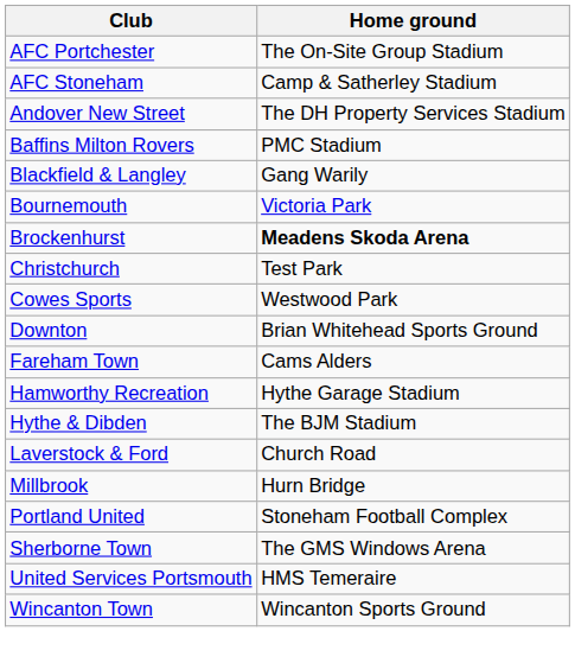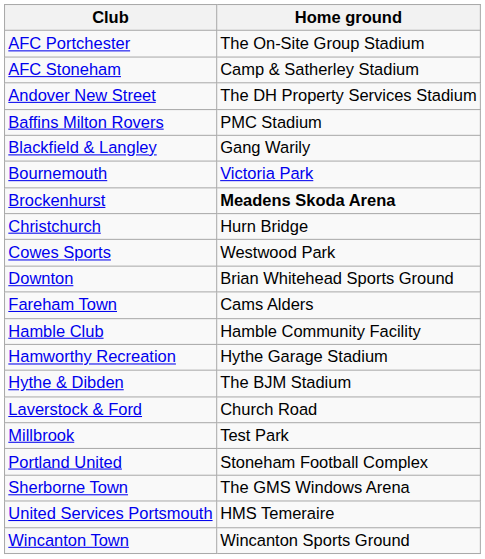Christchurch | Home ground: Test Park -> Hurn Bridge
+ row: Hamble Club | Hamble Community Facility
Millbrook | Home ground: Hurn Bridge -> Test Park
